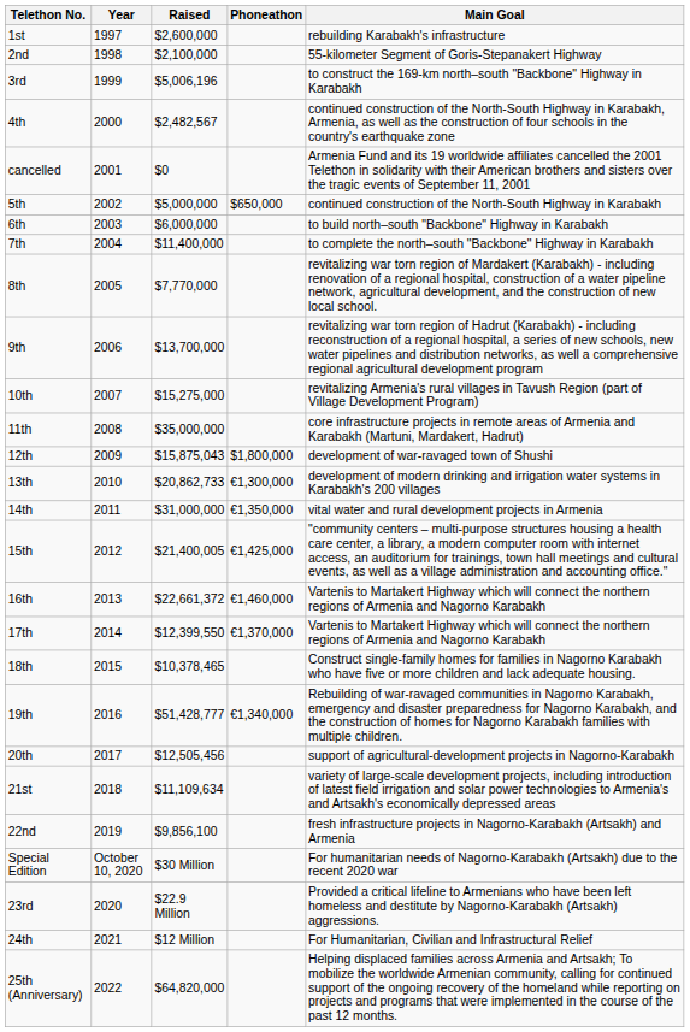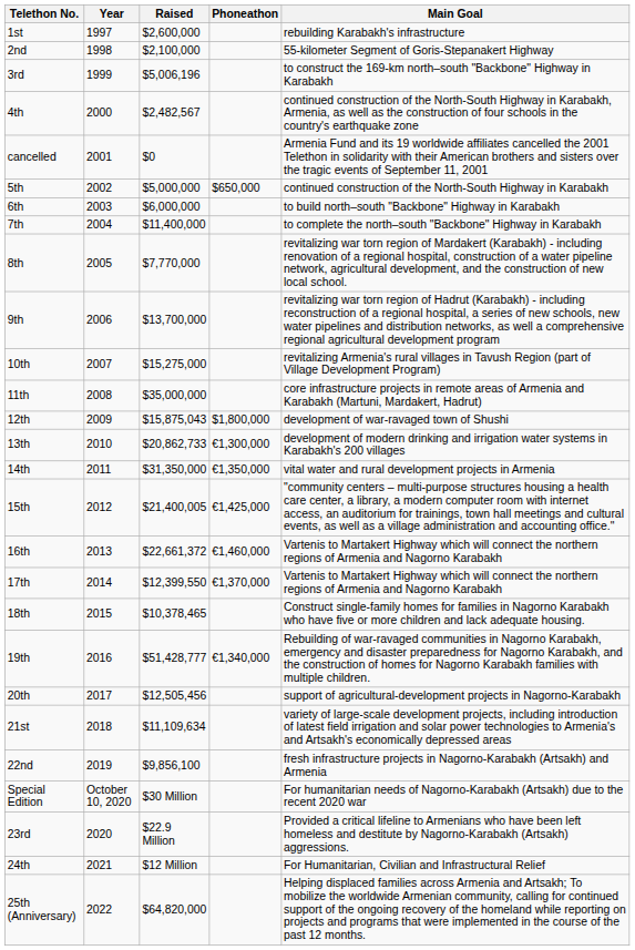14th | Raised: $31,000,000 -> $31,350,000
